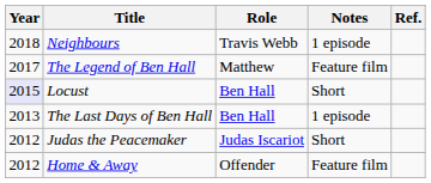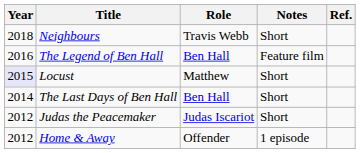Neighbours | Notes: 1 episode -> Short
The Legend of Ben Hall | Year: 2017 -> 2016
The Legend of Ben Hall | Role: Matthew -> Ben Hall
Locust | Role: Ben Hall -> Matthew
The Last Days of Ben Hall | Year: 2013 -> 2014
The Last Days of Ben Hall | Notes: 1 episode -> Short
Home & Away | Notes: Feature film -> 1 episode
